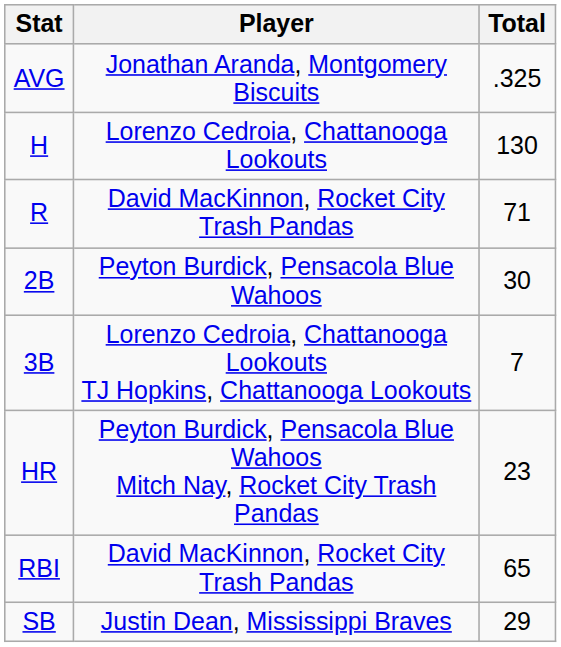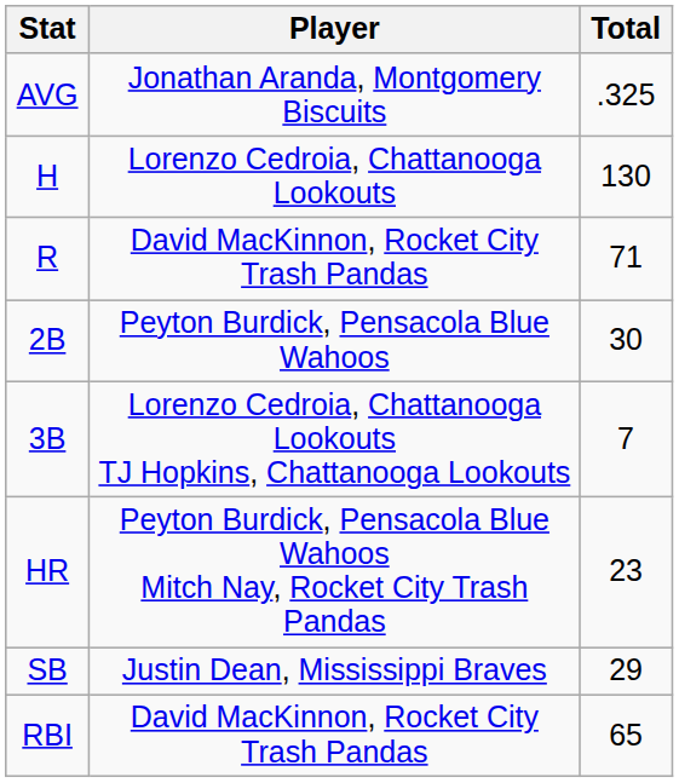rows swapped: RBI <-> SB
